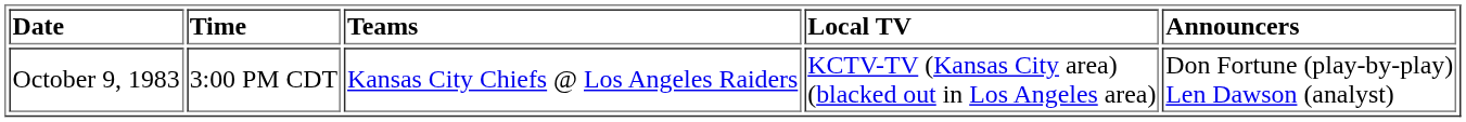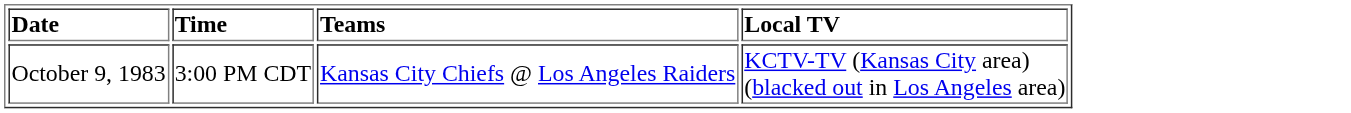- column: Announcers | Don Fortune (play-by-play) Len Dawson (analyst)
